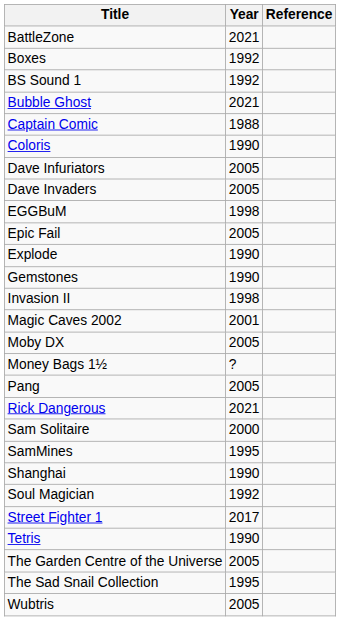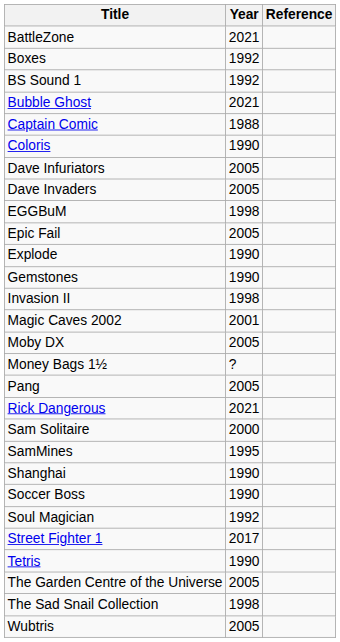+ row: Soccer Boss | 1990
The Sad Snail Collection | Year: 1995 -> 1998
